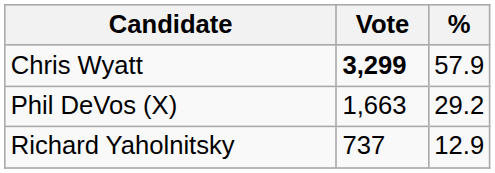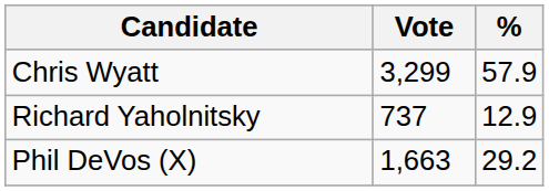Chris Wyatt | Vote: bold -> normal
rows swapped: Phil DeVos (X) <-> Richard Yaholnitsky
